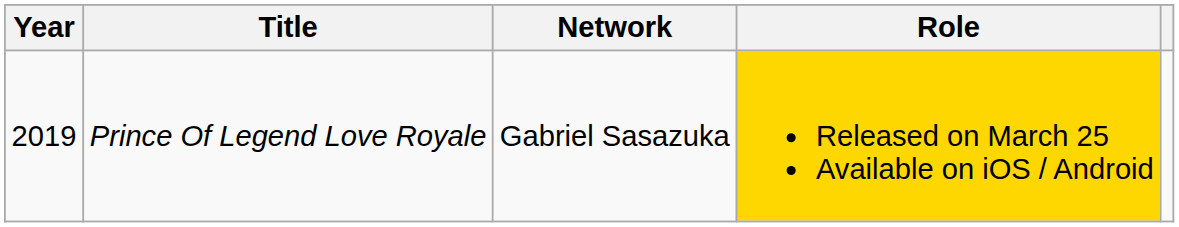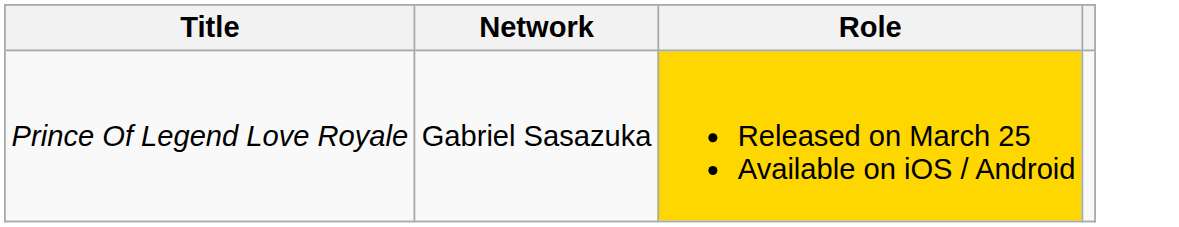- column: Year | 2019
